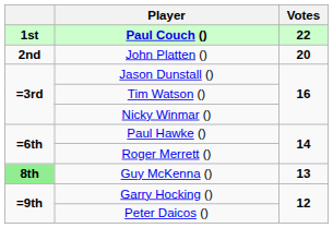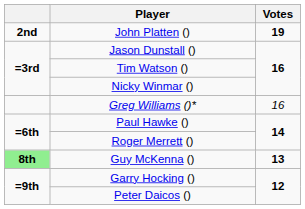- row: 1st | Paul Couch () | 22
John Platten () | Votes: 20 -> 19
+ row: Greg Williams ()* | 16
